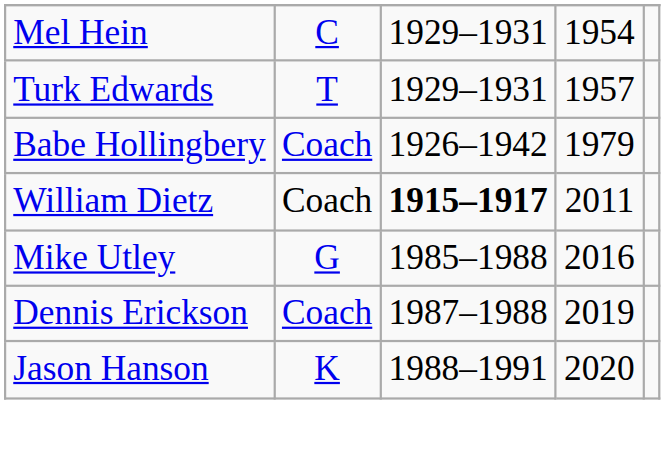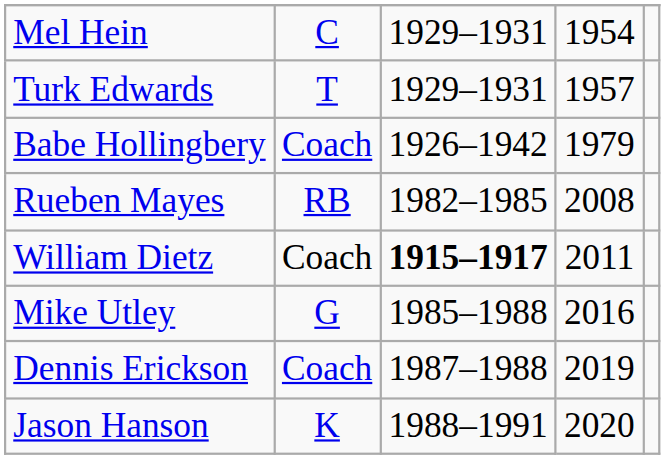+ row: Rueben Mayes | RB | 1982–1985 | 2008
